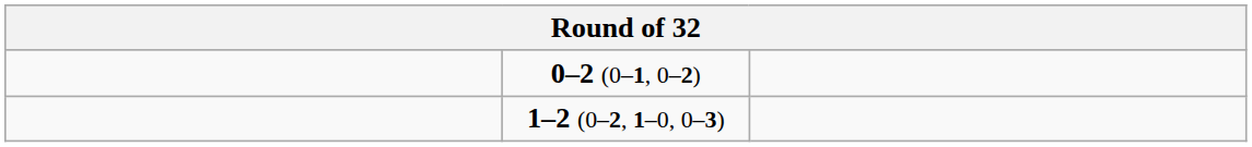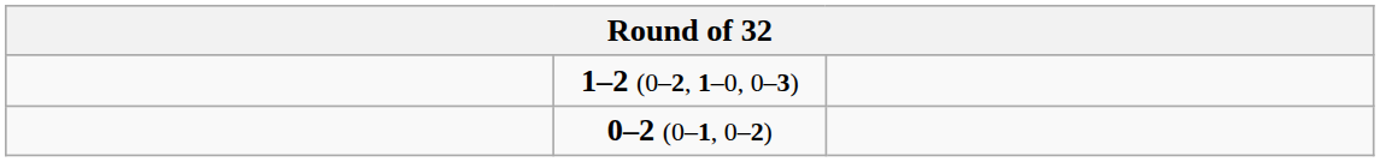rows swapped: 1–2 (0–2, 1–0, 0–3) <-> 0–2 (0–1, 0–2)
